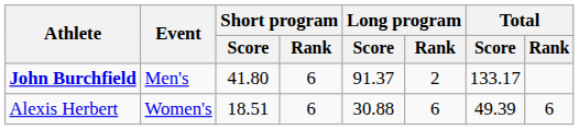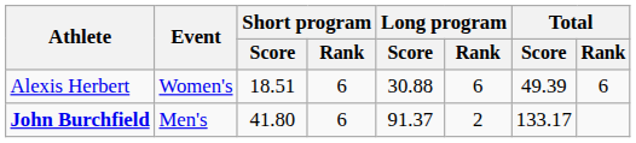rows swapped: John Burchfield <-> Alexis Herbert
